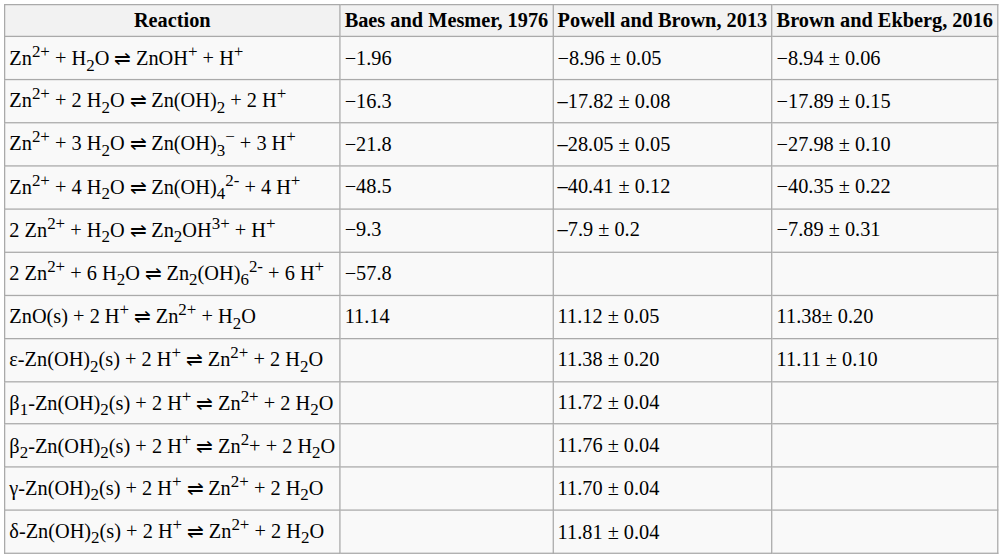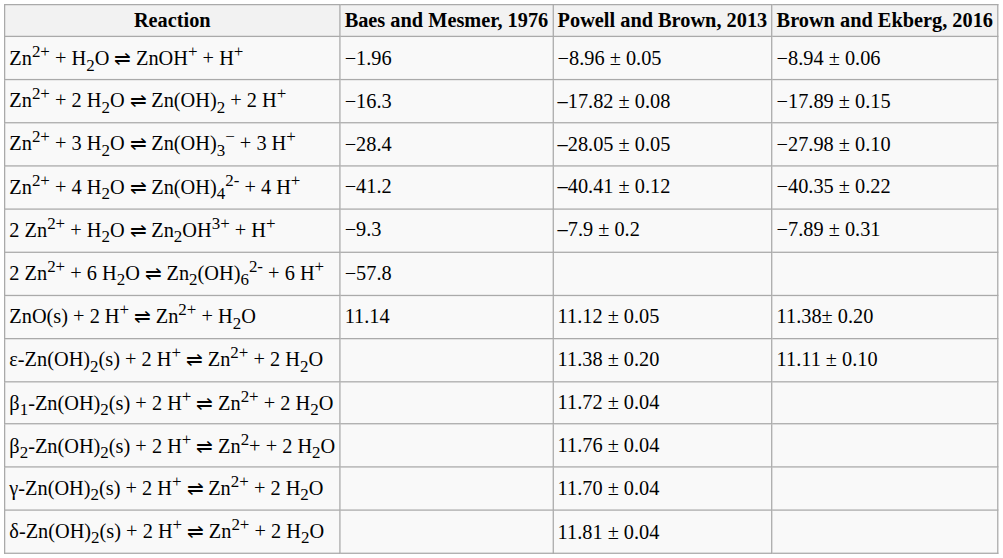Zn2+ + 3 H2O ⇌ Zn(OH)3− + 3 H+ | Baes and Mesmer, 1976: −21.8 -> −28.4
Zn2+ + 4 H2O ⇌ Zn(OH)42- + 4 H+ | Baes and Mesmer, 1976: −48.5 -> −41.2
